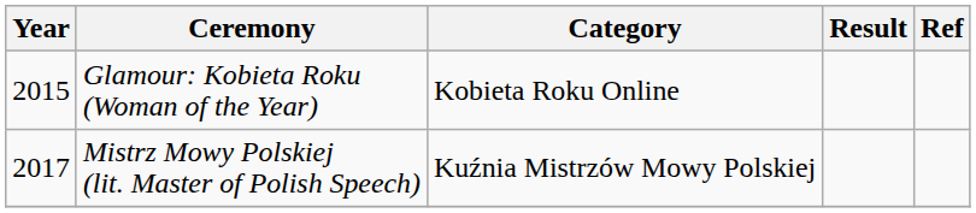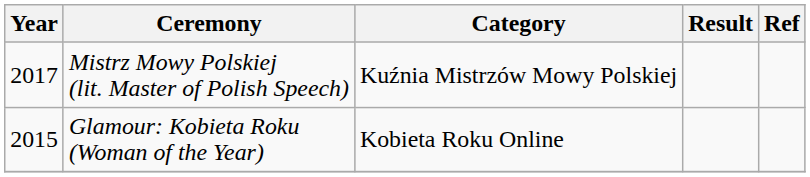rows swapped: Glamour: Kobieta Roku (Woman of the Year) <-> Mistrz Mowy Polskiej (lit. Master of Polish Speech)
